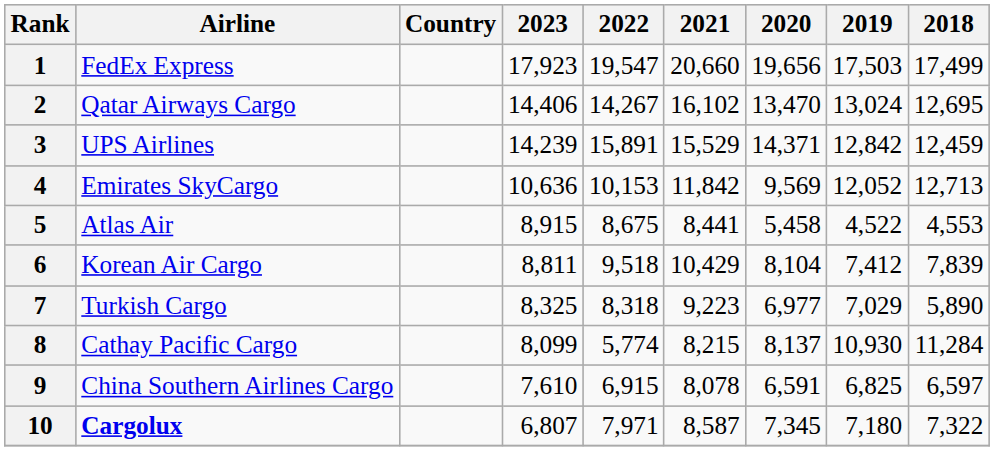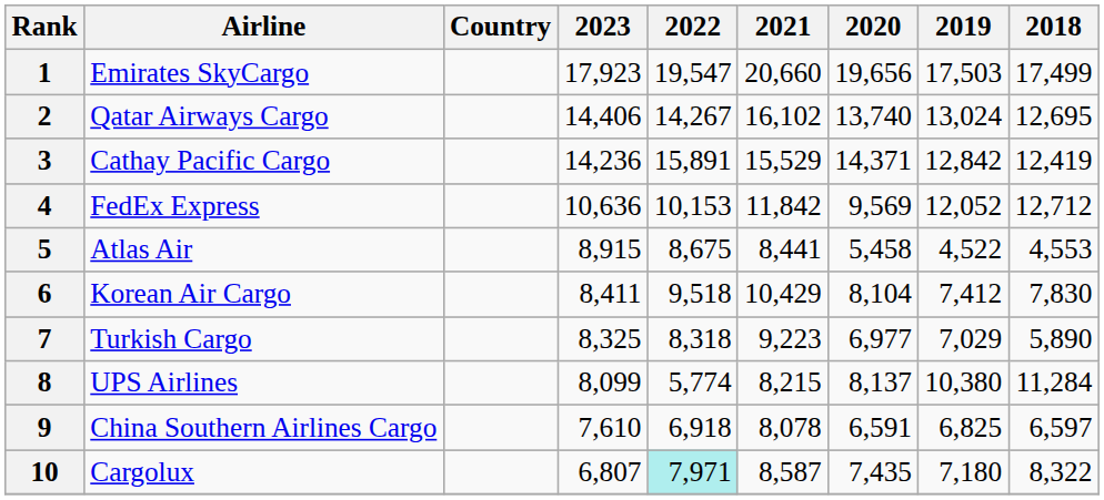1 | Airline: FedEx Express -> Emirates SkyCargo
2 | 2020: 13,470 -> 13,740
3 | Airline: UPS Airlines -> Cathay Pacific Cargo
3 | 2023: 14,239 -> 14,236
3 | 2018: 12,459 -> 12,419
4 | Airline: Emirates SkyCargo -> FedEx Express
4 | 2018: 12,713 -> 12,712
6 | 2023: 8,811 -> 8,411
6 | 2018: 7,839 -> 7,830
8 | Airline: Cathay Pacific Cargo -> UPS Airlines
8 | 2019: 10,930 -> 10,380
9 | 2022: 6,915 -> 6,918
10 | Airline: bold -> normal
10 | 2022: no background -> paleturquoise background
10 | 2020: 7,345 -> 7,435
10 | 2018: 7,322 -> 8,322
